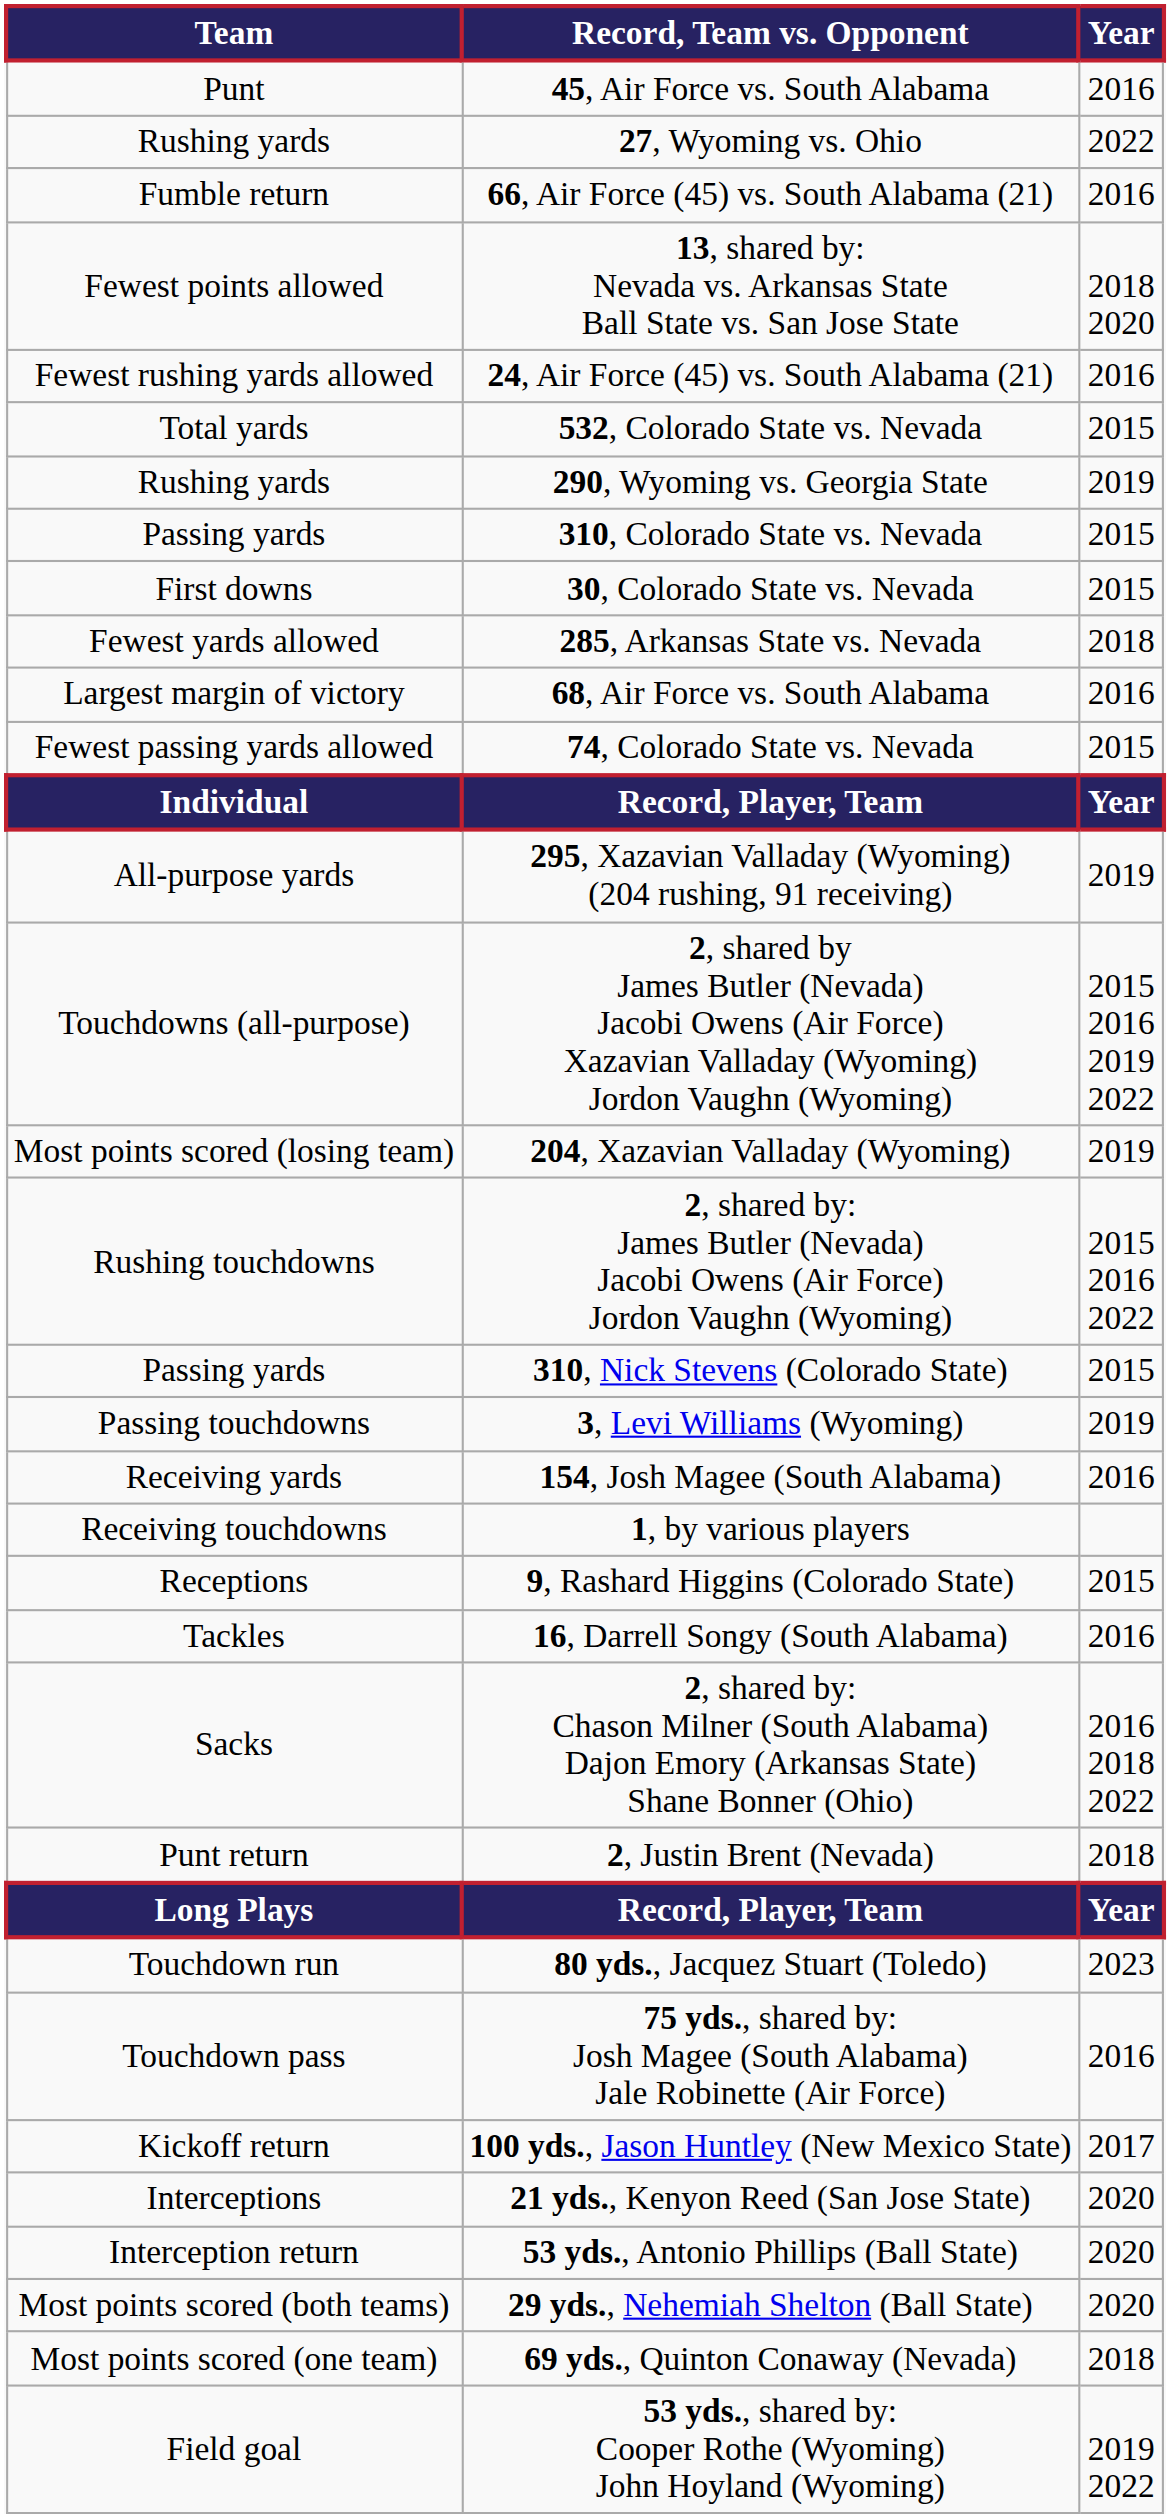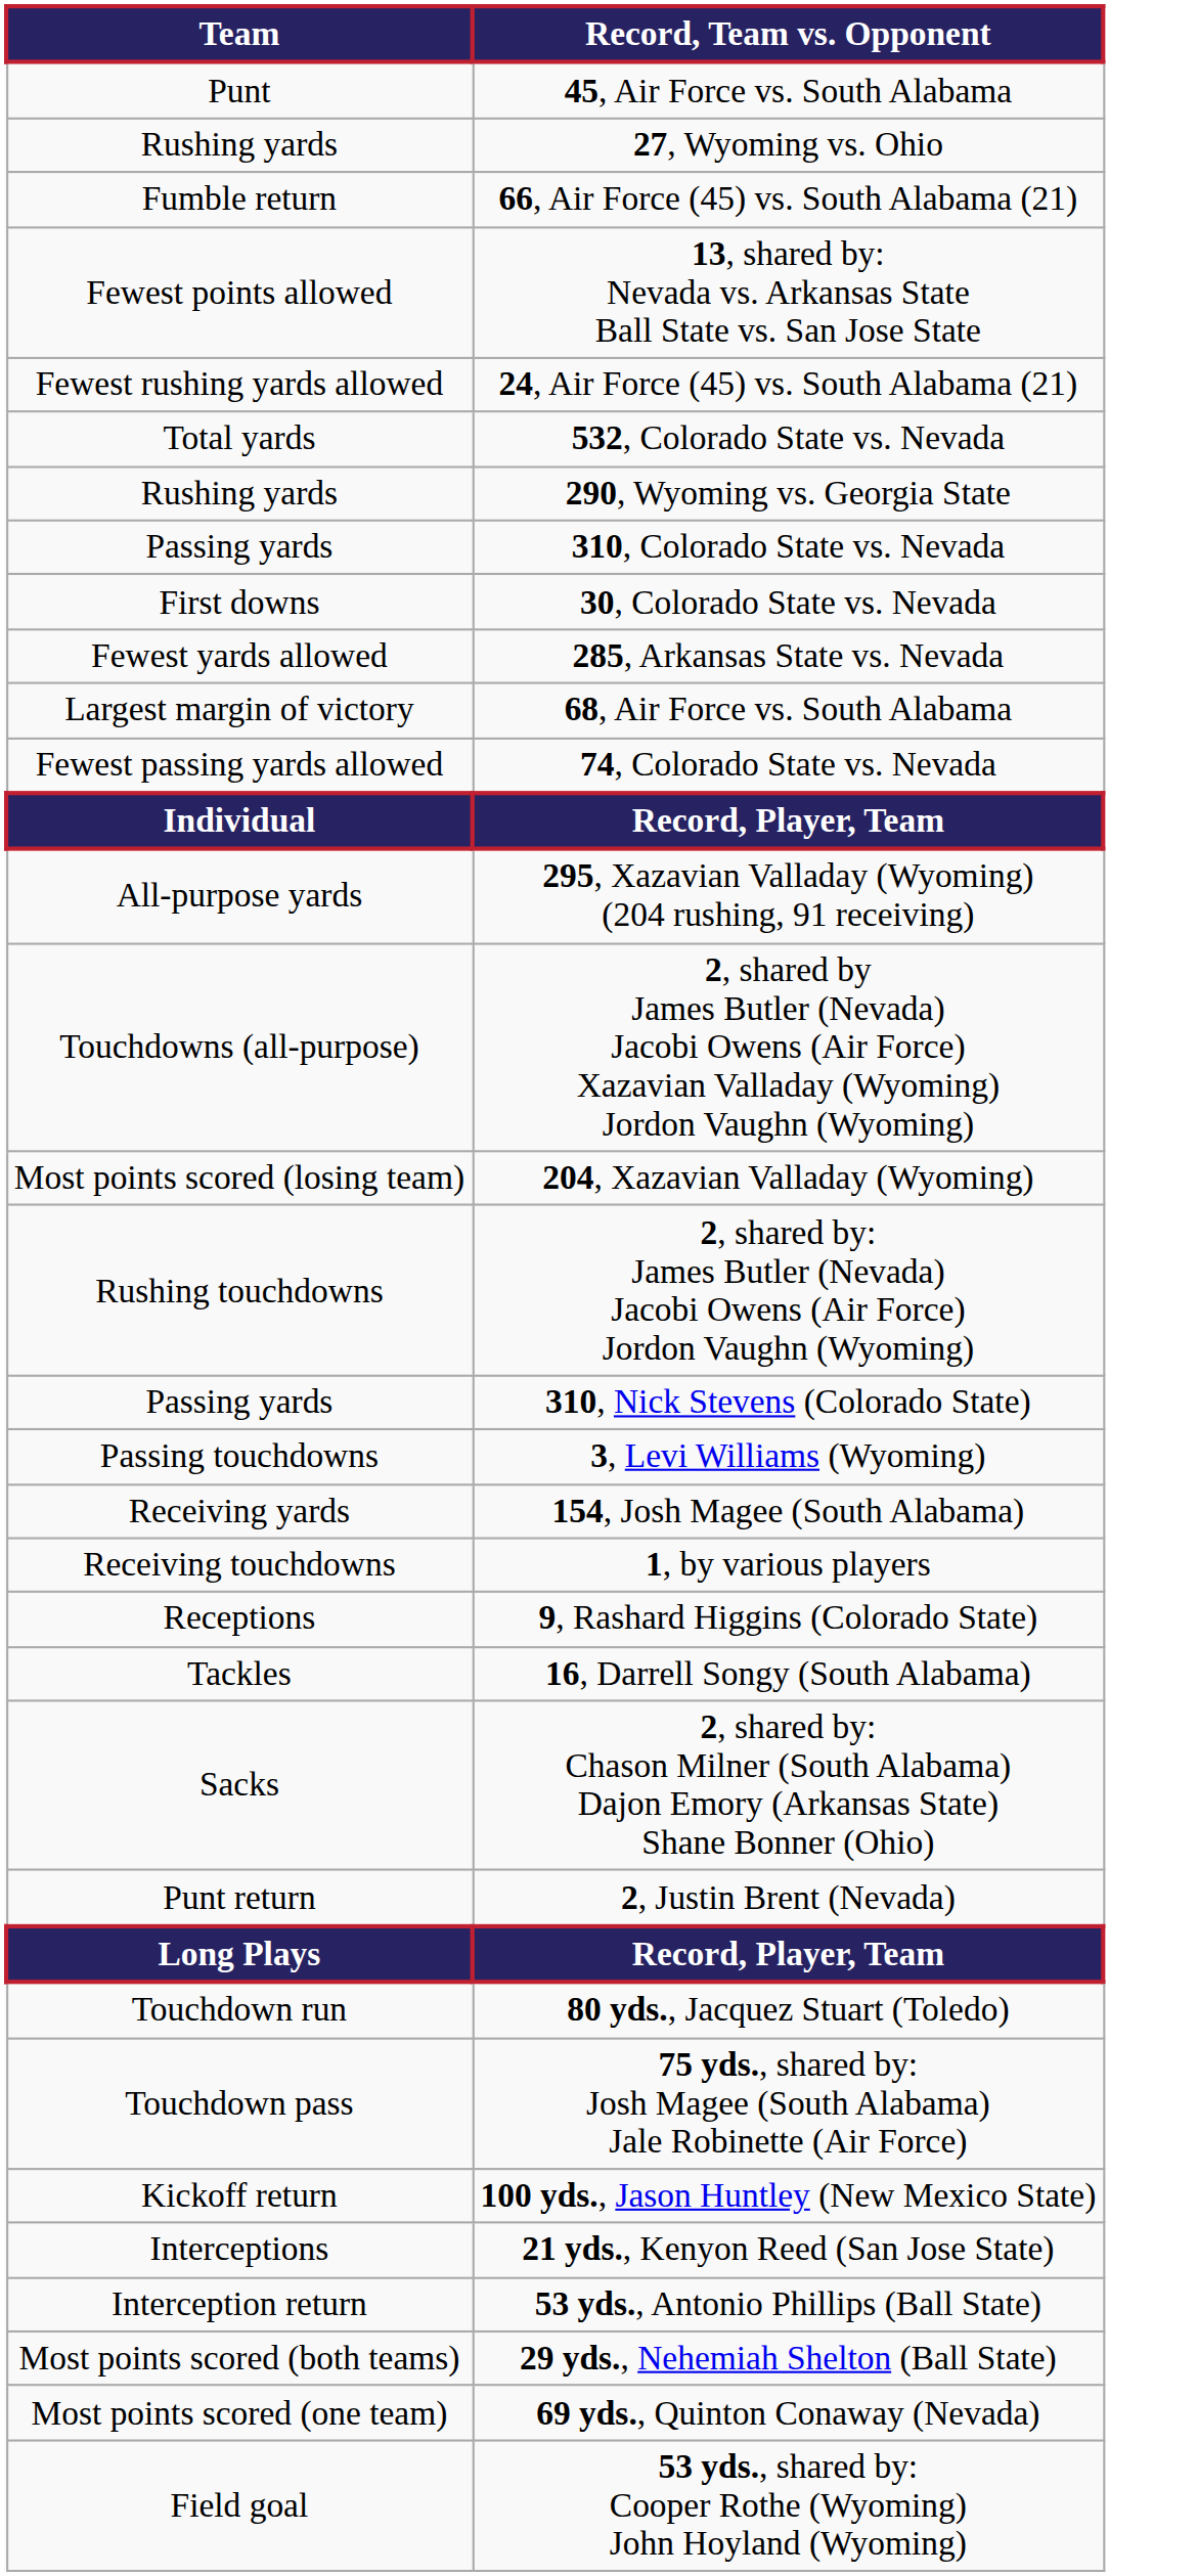- column: Year | 2016 | 2022 | 2016 | 2018 2020 | 2016 | 2015 | 2019 | 2015 | 2015 | 2018 | 2016 | 2015 | Year | 2019 | 2015 2016 2019 2022 | 2019 | 2015 2016 2022 | 2015 | 2019 | 2016 | 2015 | 2016 | 2016 2018 2022 | 2018 | Year | 2023 | 2016 | 2017 | 2020 | 2020 | 2020 | 2018 | 2019 2022
